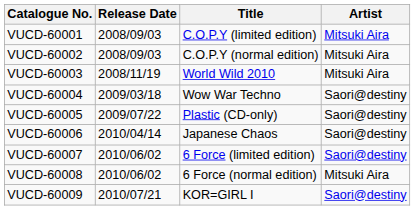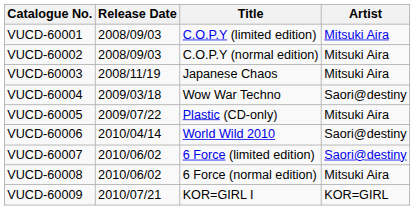VUCD-60003 | Title: World Wild 2010 -> Japanese Chaos
VUCD-60005 | Artist: Saori@destiny -> Mitsuki Aira
VUCD-60006 | Title: Japanese Chaos -> World Wild 2010
VUCD-60009 | Artist: Saori@destiny -> KOR=GIRL
